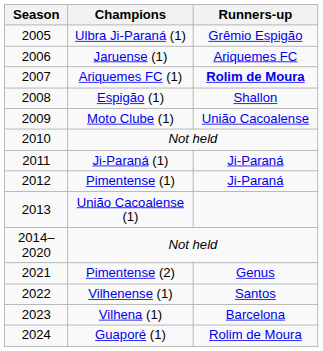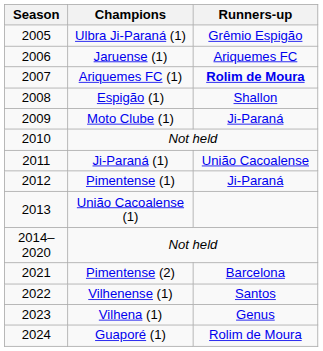Moto Clube (1) | Runners-up: União Cacoalense -> Ji-Paraná
Ji-Paraná (1) | Runners-up: Ji-Paraná -> União Cacoalense
Pimentense (2) | Runners-up: Genus -> Barcelona
Vilhena (1) | Runners-up: Barcelona -> Genus
